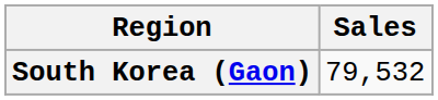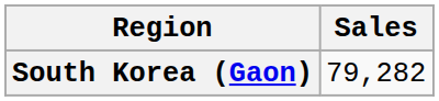South Korea (Gaon) | Sales: 79,532 -> 79,282
